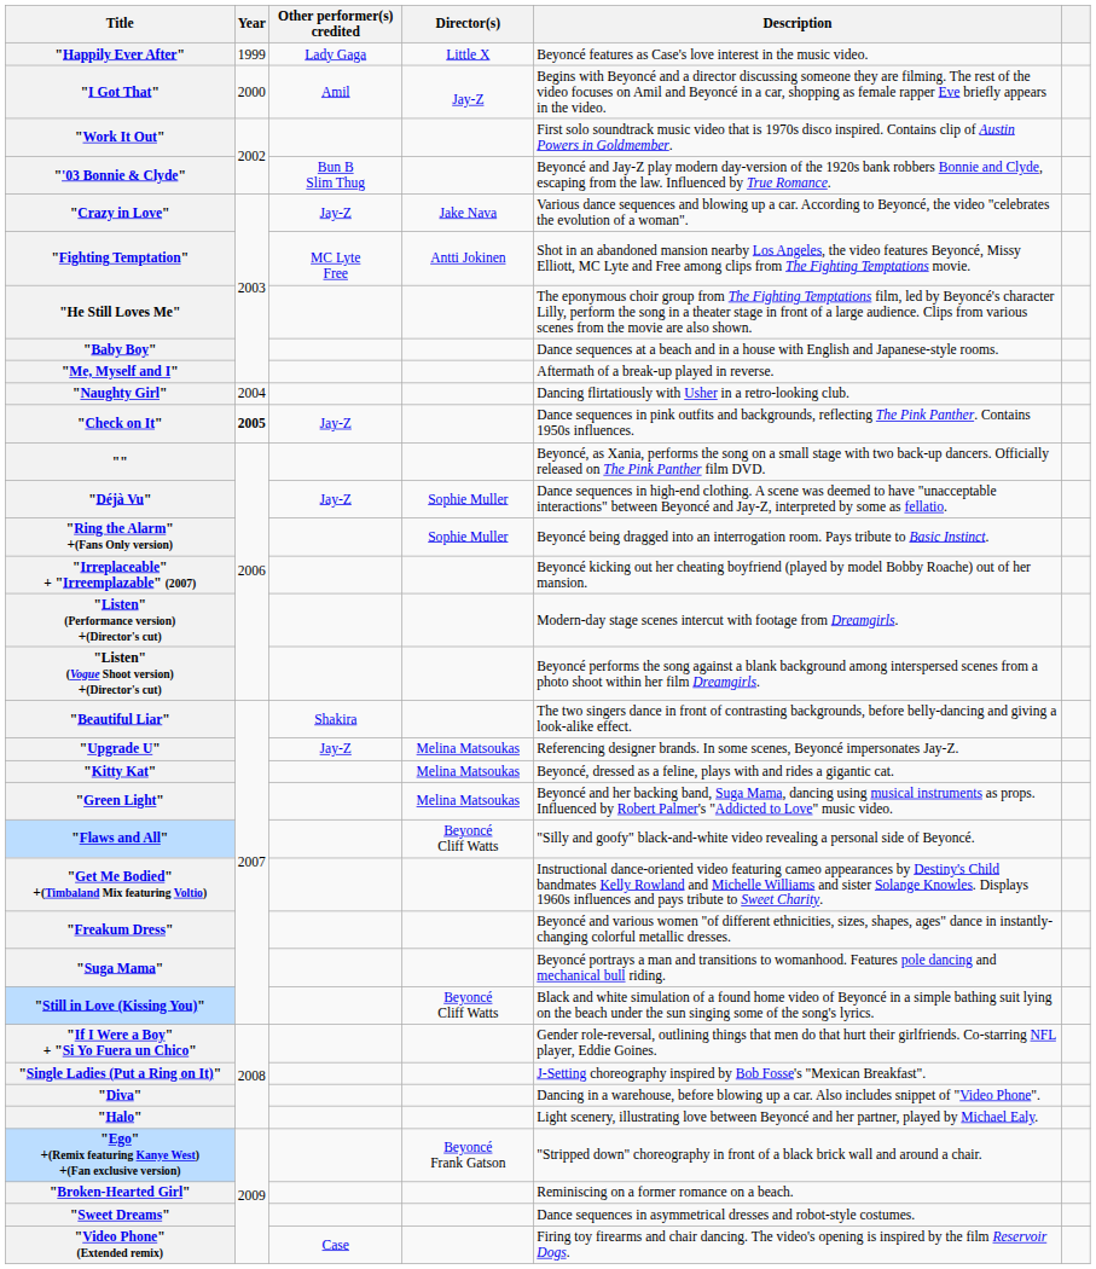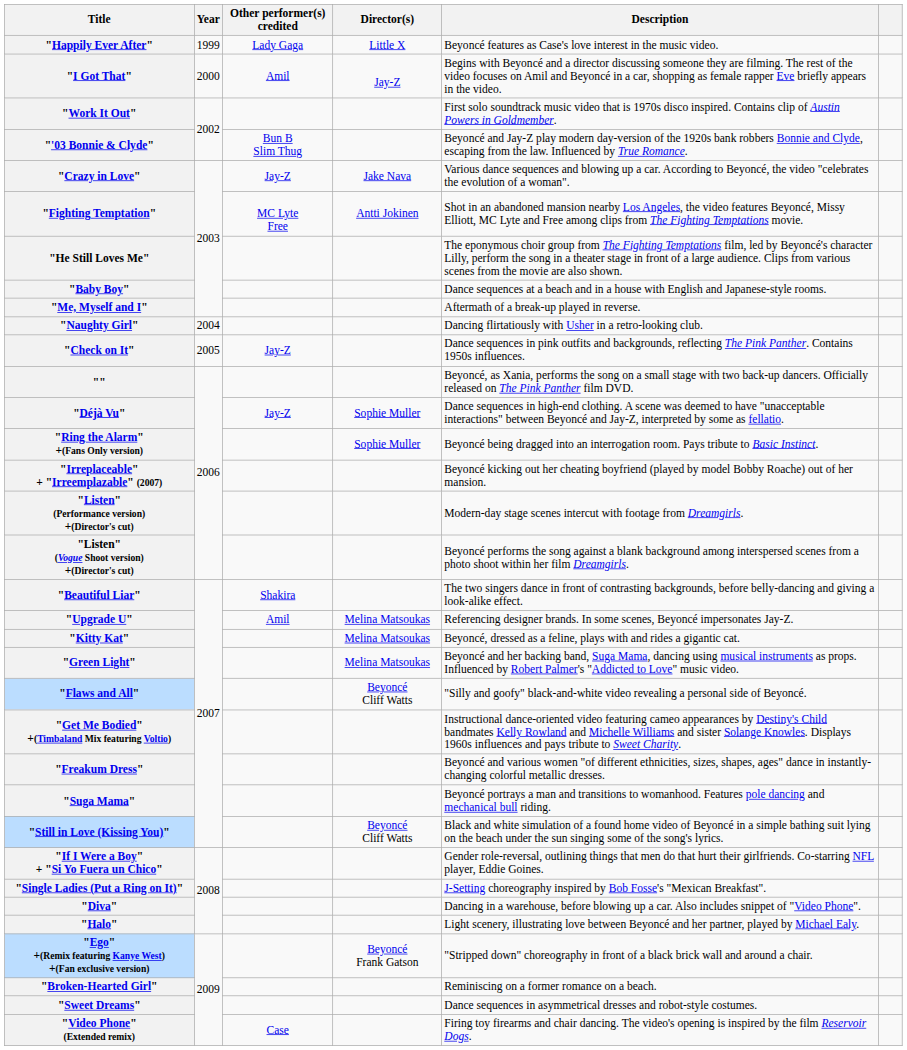"Check on It" | Year: bold -> normal
"Upgrade U" | Other performer(s) credited: Jay-Z -> Amil
